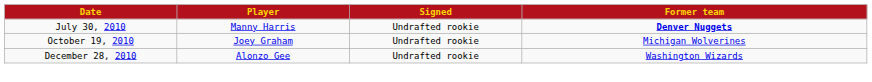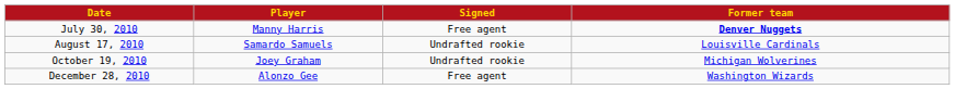July 30, 2010 | Signed: Undrafted rookie -> Free agent
+ row: August 17, 2010 | Samardo Samuels | Undrafted rookie | Louisville Cardinals
December 28, 2010 | Signed: Undrafted rookie -> Free agent
